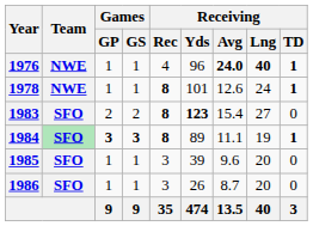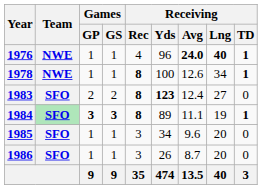1978 | Receiving / Yds: 101 -> 100
1978 | Receiving / Lng: 24 -> 34
1983 | Receiving / Avg: 15.4 -> 12.4
1985 | Receiving / Yds: 39 -> 34
